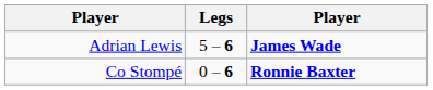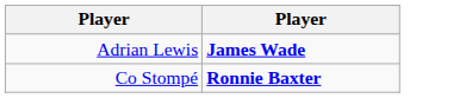- column: Legs | 5 – 6 | 0 – 6
